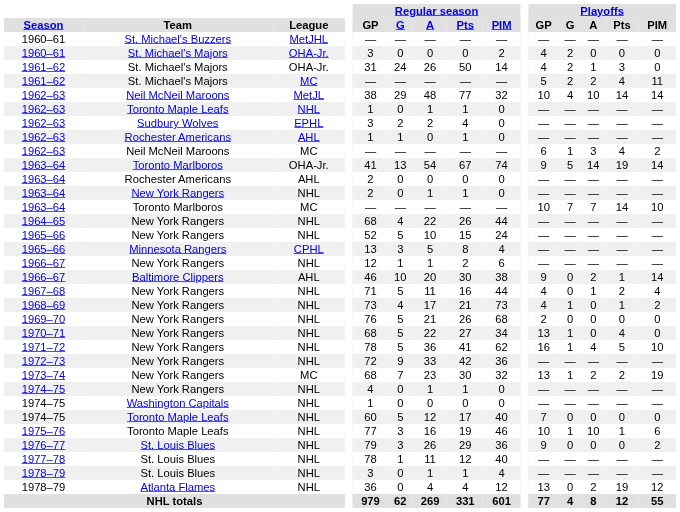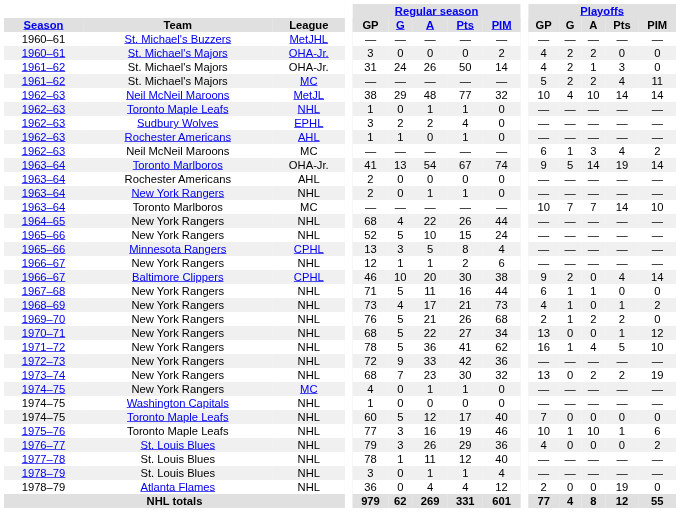1960–61 / St. Michael's Majors | Playoffs / A: 0 -> 2
1966–67 / Baltimore Clippers | League: AHL -> CPHL
1966–67 / Baltimore Clippers | Playoffs / G: 0 -> 2
1966–67 / Baltimore Clippers | Playoffs / A: 2 -> 0
1966–67 / Baltimore Clippers | Playoffs / Pts: 1 -> 4
1967–68 | Playoffs / GP: 4 -> 6
1967–68 | Playoffs / G: 0 -> 1
1967–68 | Playoffs / Pts: 2 -> 0
1967–68 | Playoffs / PIM: 4 -> 0
1969–70 | Playoffs / G: 0 -> 1
1969–70 | Playoffs / A: 0 -> 2
1969–70 | Playoffs / Pts: 0 -> 2
1970–71 | Playoffs / G: 1 -> 0
1970–71 | Playoffs / Pts: 4 -> 1
1970–71 | Playoffs / PIM: 0 -> 12
1973–74 | League: MC -> NHL
1973–74 | Playoffs / G: 1 -> 0
1974–75 / New York Rangers | League: NHL -> MC
1976–77 | Playoffs / GP: 9 -> 4
1978–79 / Atlanta Flames | Playoffs / GP: 13 -> 2
1978–79 / Atlanta Flames | Playoffs / A: 2 -> 0
1978–79 / Atlanta Flames | Playoffs / PIM: 12 -> 0
